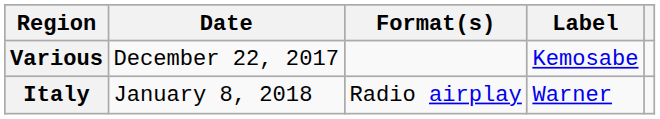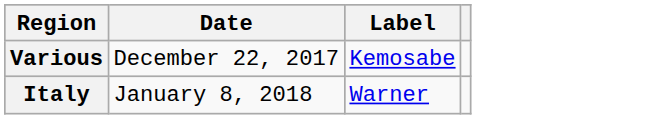- column: Format(s) | Radio airplay
